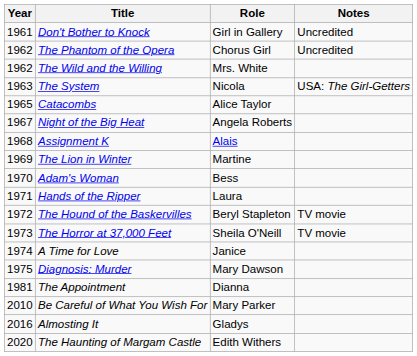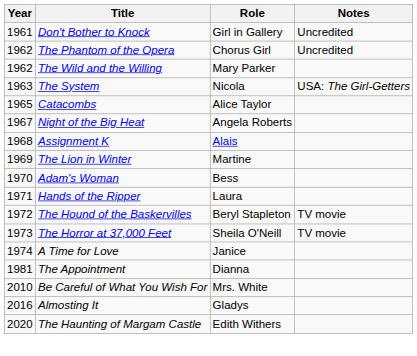The Wild and the Willing | Role: Mrs. White -> Mary Parker
- row: 1975 | Diagnosis: Murder | Mary Dawson
Be Careful of What You Wish For | Role: Mary Parker -> Mrs. White
